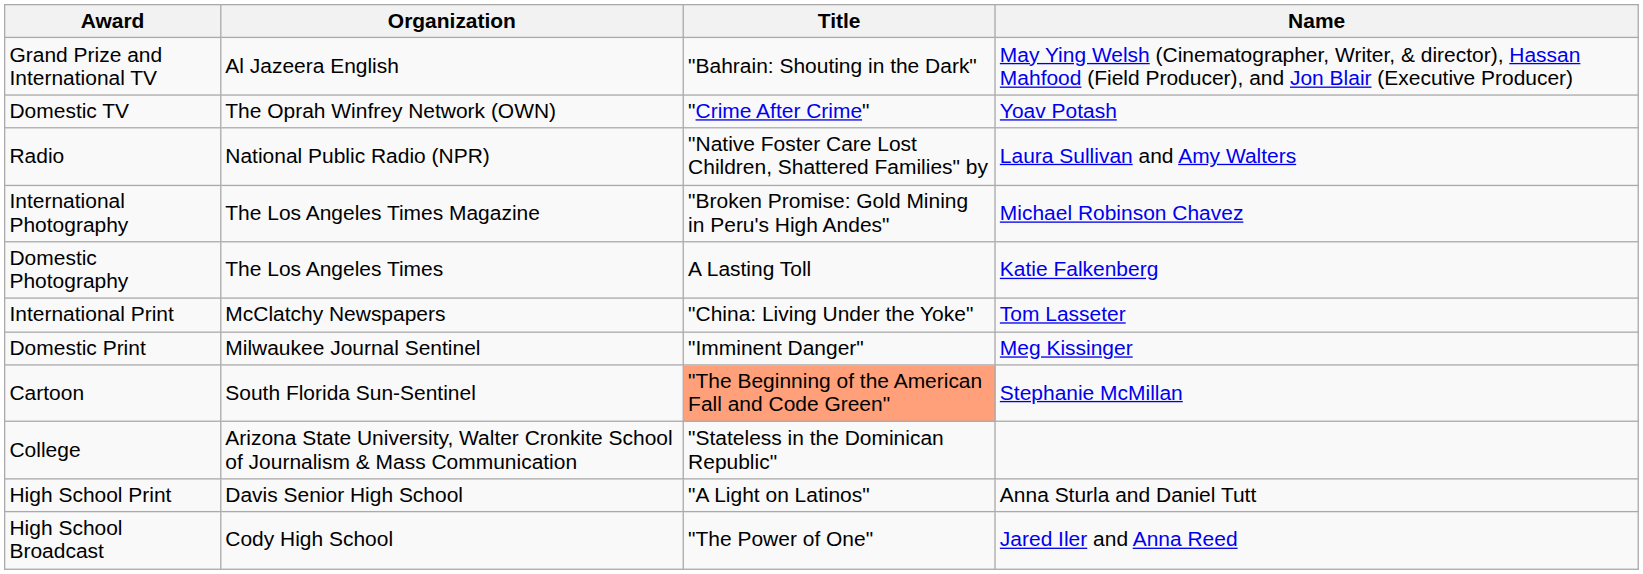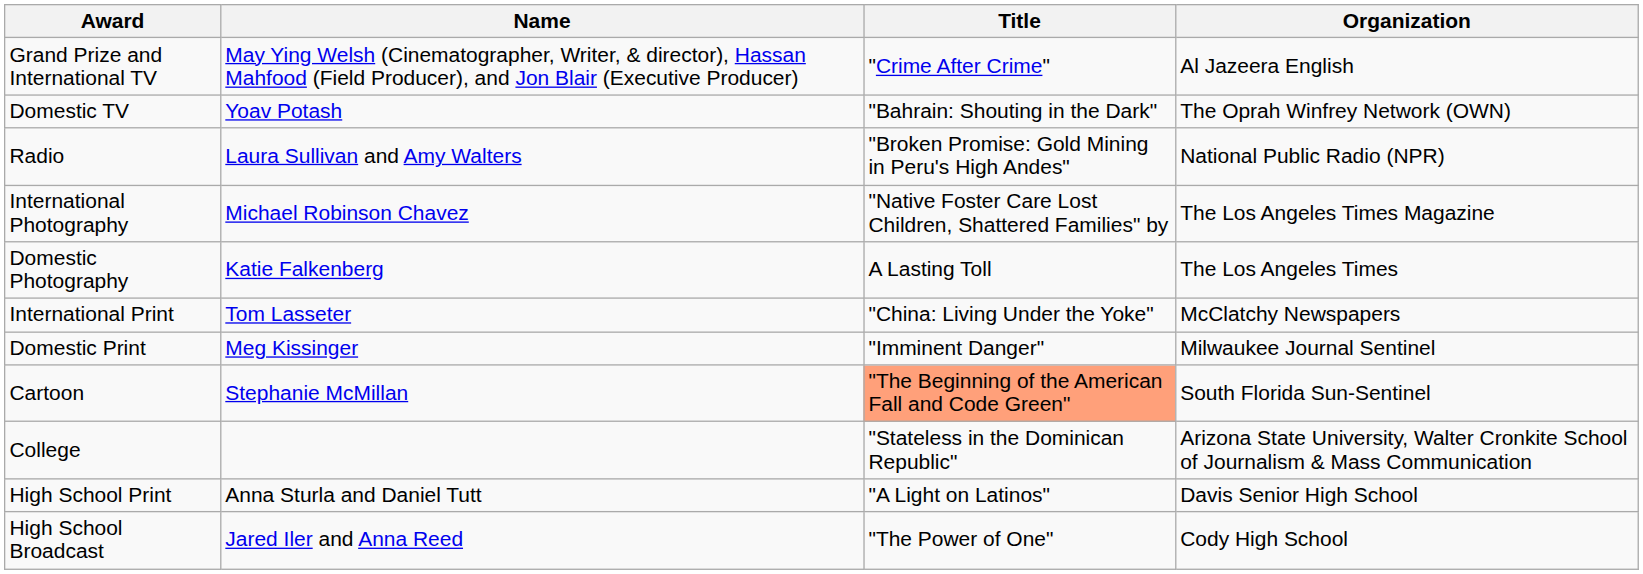columns swapped: Name <-> Organization
Grand Prize and International TV | Title: "Bahrain: Shouting in the Dark" -> "Crime After Crime"
Domestic TV | Title: "Crime After Crime" -> "Bahrain: Shouting in the Dark"
Radio | Title: "Native Foster Care Lost Children, Shattered Families" by -> "Broken Promise: Gold Mining in Peru's High Andes"
International Photography | Title: "Broken Promise: Gold Mining in Peru's High Andes" -> "Native Foster Care Lost Children, Shattered Families" by
